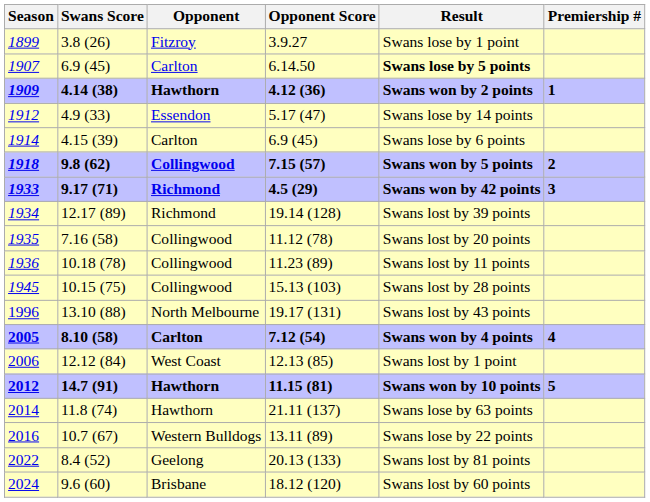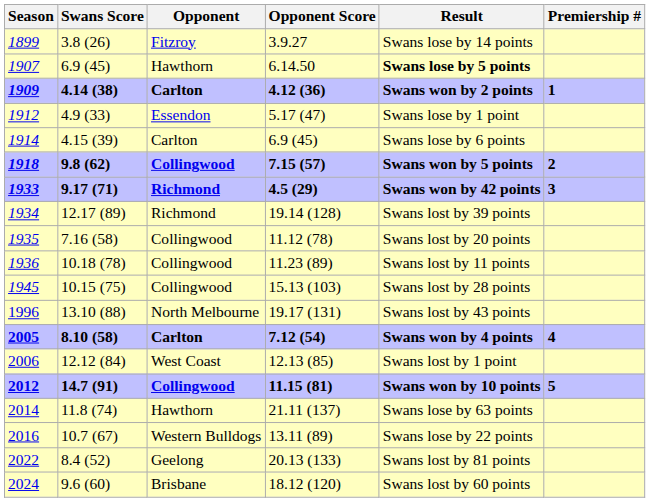1899 | Result: Swans lose by 1 point -> Swans lose by 14 points
1907 | Opponent: Carlton -> Hawthorn
1909 | Opponent: Hawthorn -> Carlton
1912 | Result: Swans lose by 14 points -> Swans lose by 1 point
2012 | Opponent: Hawthorn -> Collingwood
